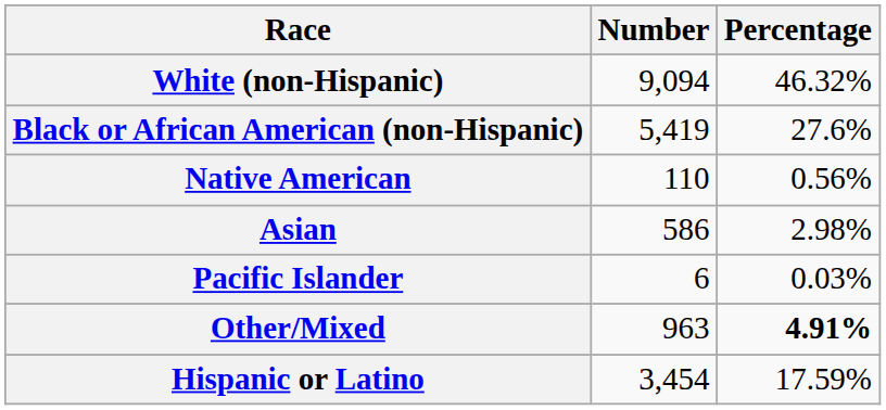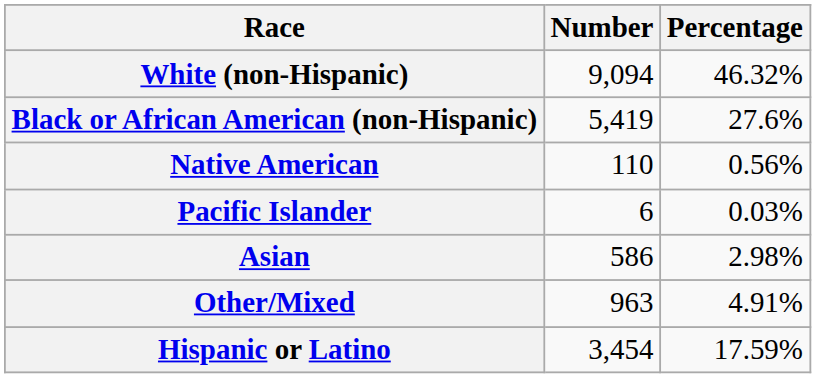rows swapped: Asian <-> Pacific Islander
Other/Mixed | Percentage: bold -> normal
